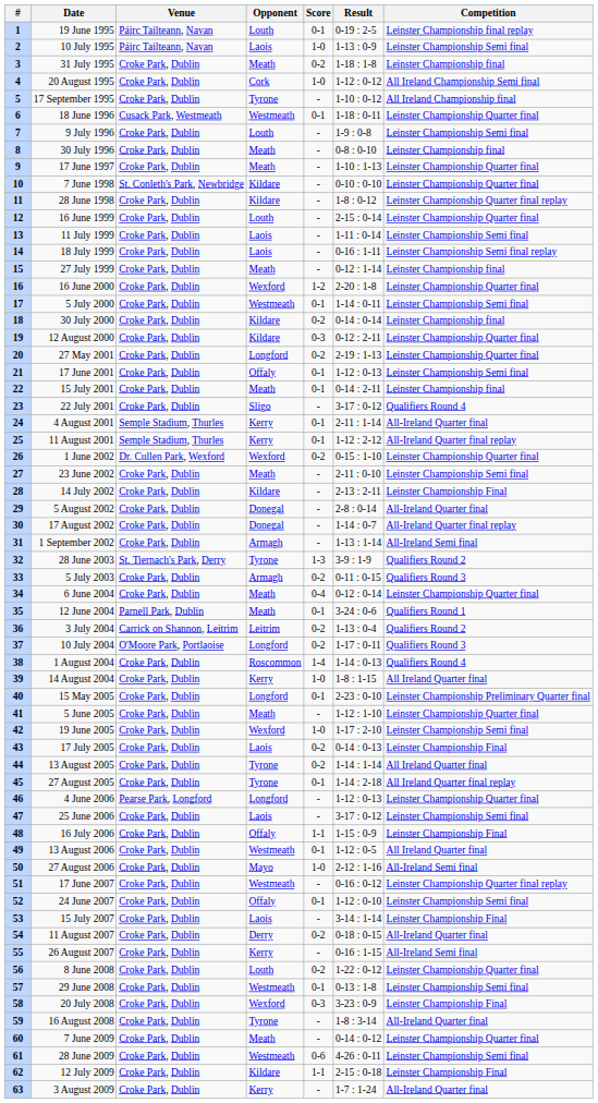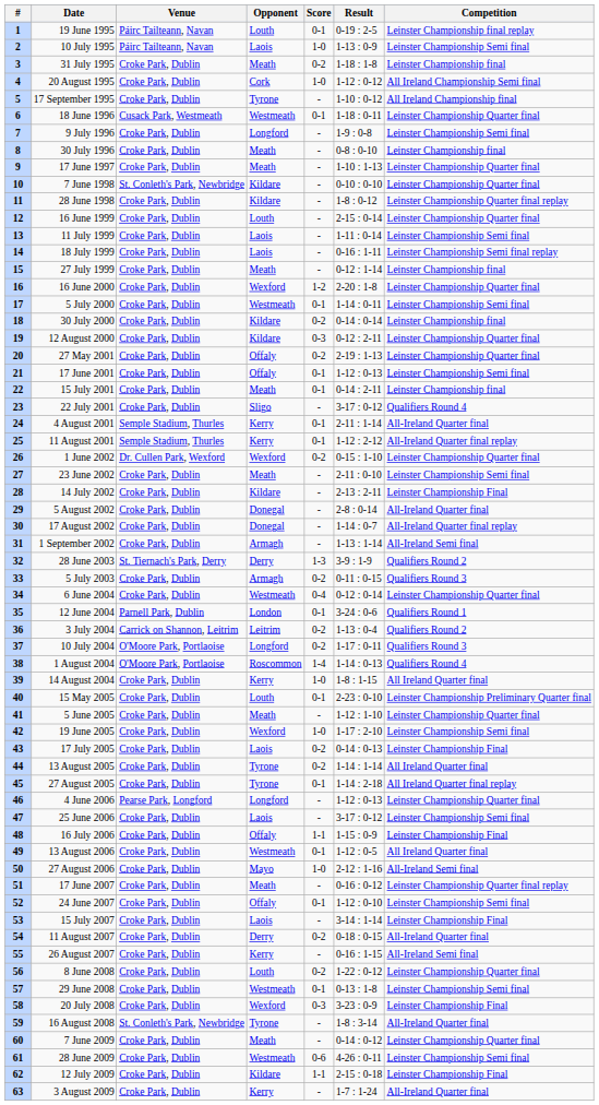9 July 1996 | Opponent: Louth -> Longford
27 May 2001 | Opponent: Longford -> Offaly
28 June 2003 | Opponent: Tyrone -> Derry
6 June 2004 | Opponent: Meath -> Westmeath
12 June 2004 | Opponent: Meath -> London
1 August 2004 | Venue: Croke Park, Dublin -> O'Moore Park, Portlaoise
15 May 2005 | Opponent: Longford -> Louth
17 June 2007 | Opponent: Westmeath -> Meath
16 August 2008 | Venue: Croke Park, Dublin -> St. Conleth's Park, Newbridge
